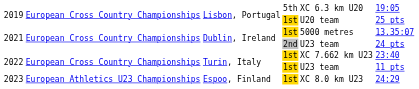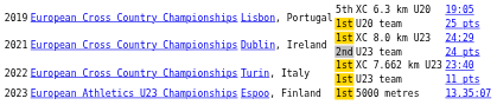2021 / 1st | column 5: 5000 metres -> XC 8.0 km U23
2021 / 1st | column 6: 13.35:07 -> 24:29
2023 | column 5: XC 8.0 km U23 -> 5000 metres
2023 | column 6: 24:29 -> 13.35:07
